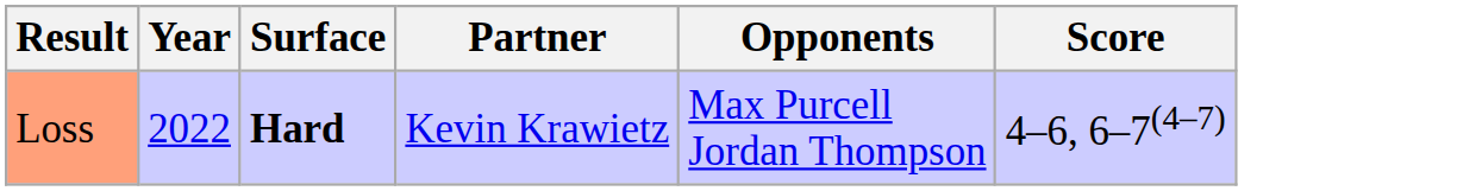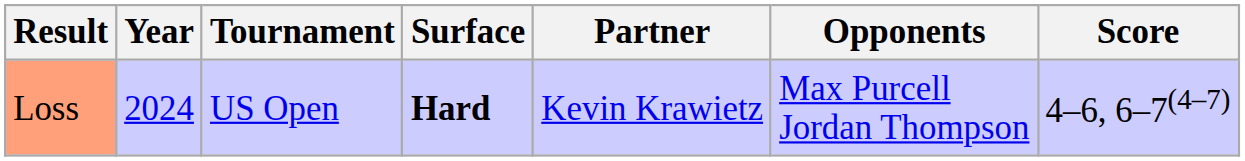+ column: Tournament | US Open
Loss | Year: 2022 -> 2024
